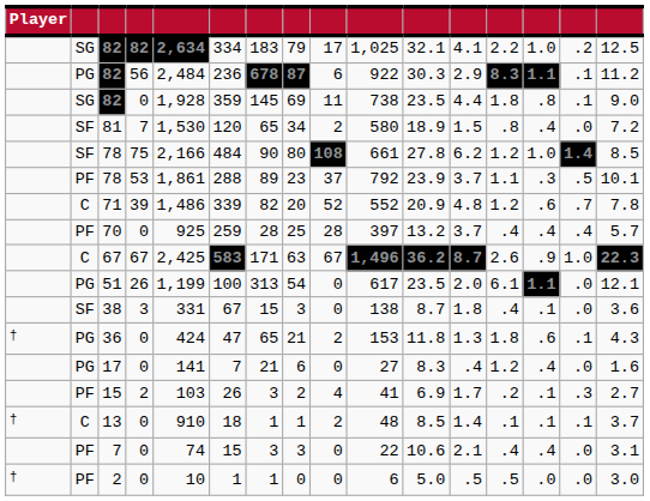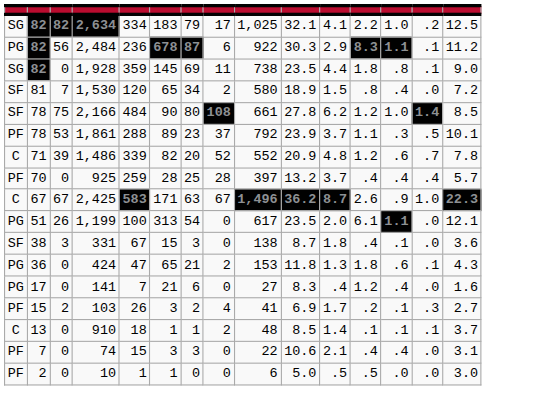- column: Player | † | † | †
